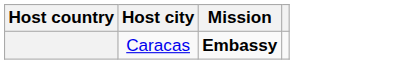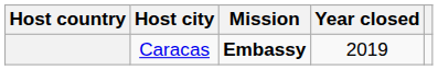+ column: Year closed | 2019
